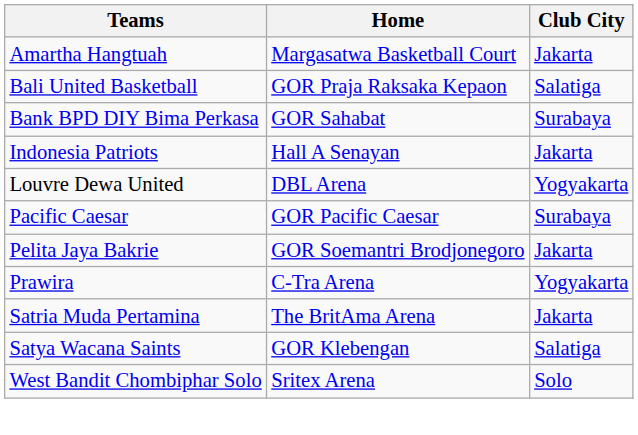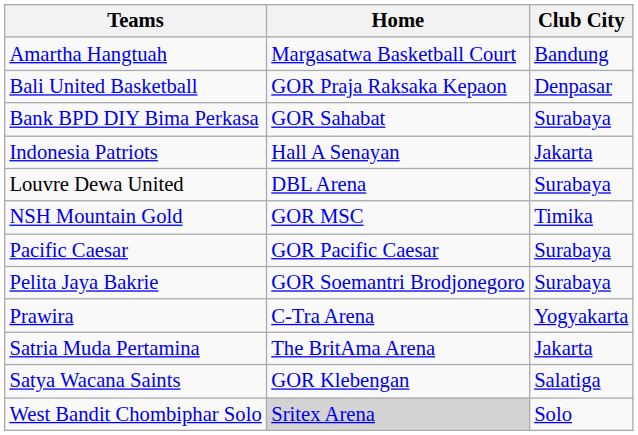Amartha Hangtuah | Club City: Jakarta -> Bandung
Bali United Basketball | Club City: Salatiga -> Denpasar
Louvre Dewa United | Club City: Yogyakarta -> Surabaya
+ row: NSH Mountain Gold | GOR MSC | Timika
Pelita Jaya Bakrie | Club City: Jakarta -> Surabaya
West Bandit Chombiphar Solo | Home: no background -> lightgrey background
